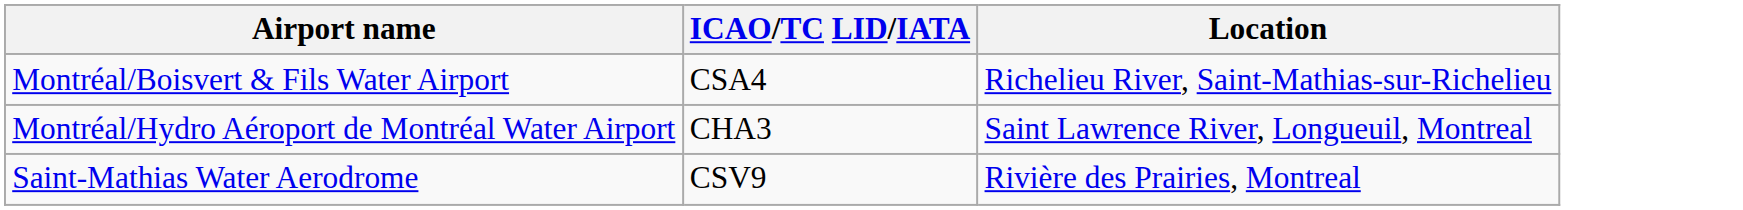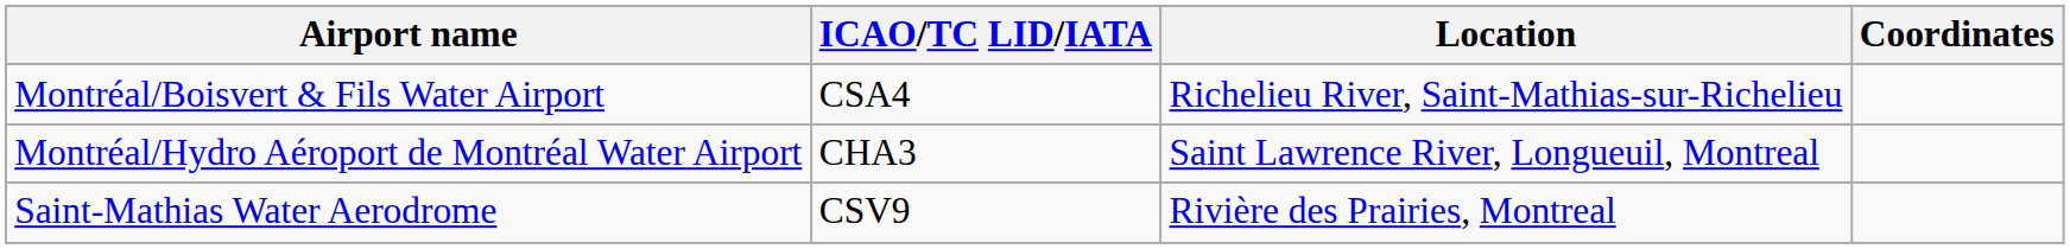+ column: Coordinates
